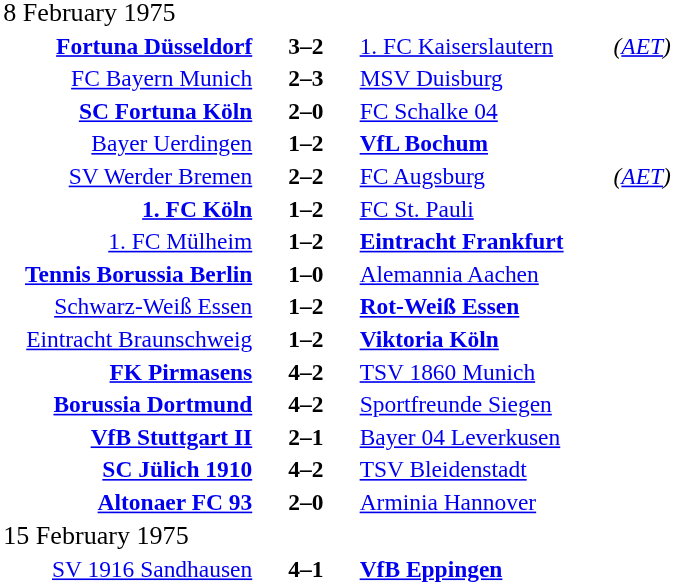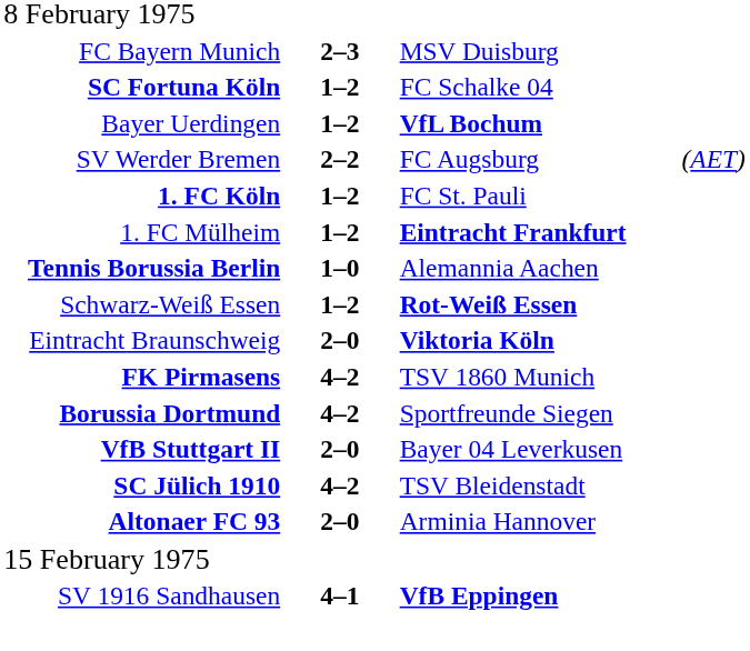- row: Fortuna Düsseldorf | 3–2 | 1. FC Kaiserslautern | (AET)
SC Fortuna Köln | column 2: 2–0 -> 1–2
Eintracht Braunschweig | column 2: 1–2 -> 2–0
VfB Stuttgart II | column 2: 2–1 -> 2–0
